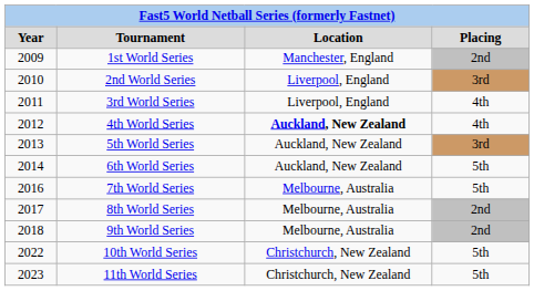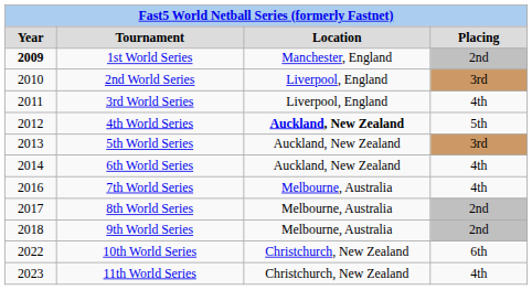1st World Series | Year: normal -> bold
4th World Series | Placing: 4th -> 5th
6th World Series | Placing: 5th -> 4th
7th World Series | Placing: 5th -> 4th
10th World Series | Placing: 5th -> 6th
11th World Series | Placing: 5th -> 4th
